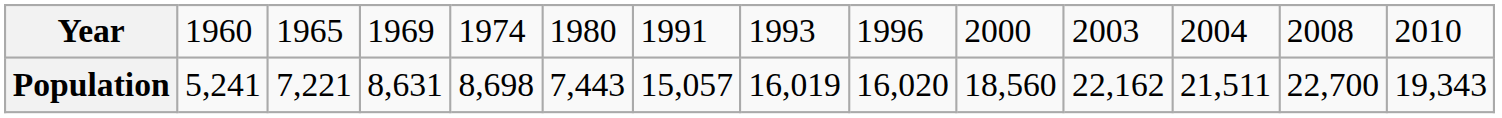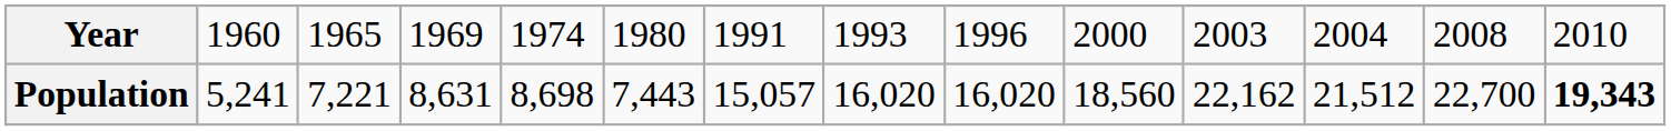Population | column 8: 16,019 -> 16,020
Population | column 12: 21,511 -> 21,512
Population | column 14: normal -> bold
